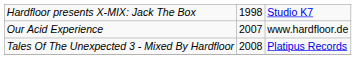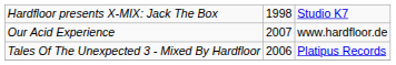Tales Of The Unexpected 3 - Mixed By Hardfloor | column 2: 2008 -> 2006
